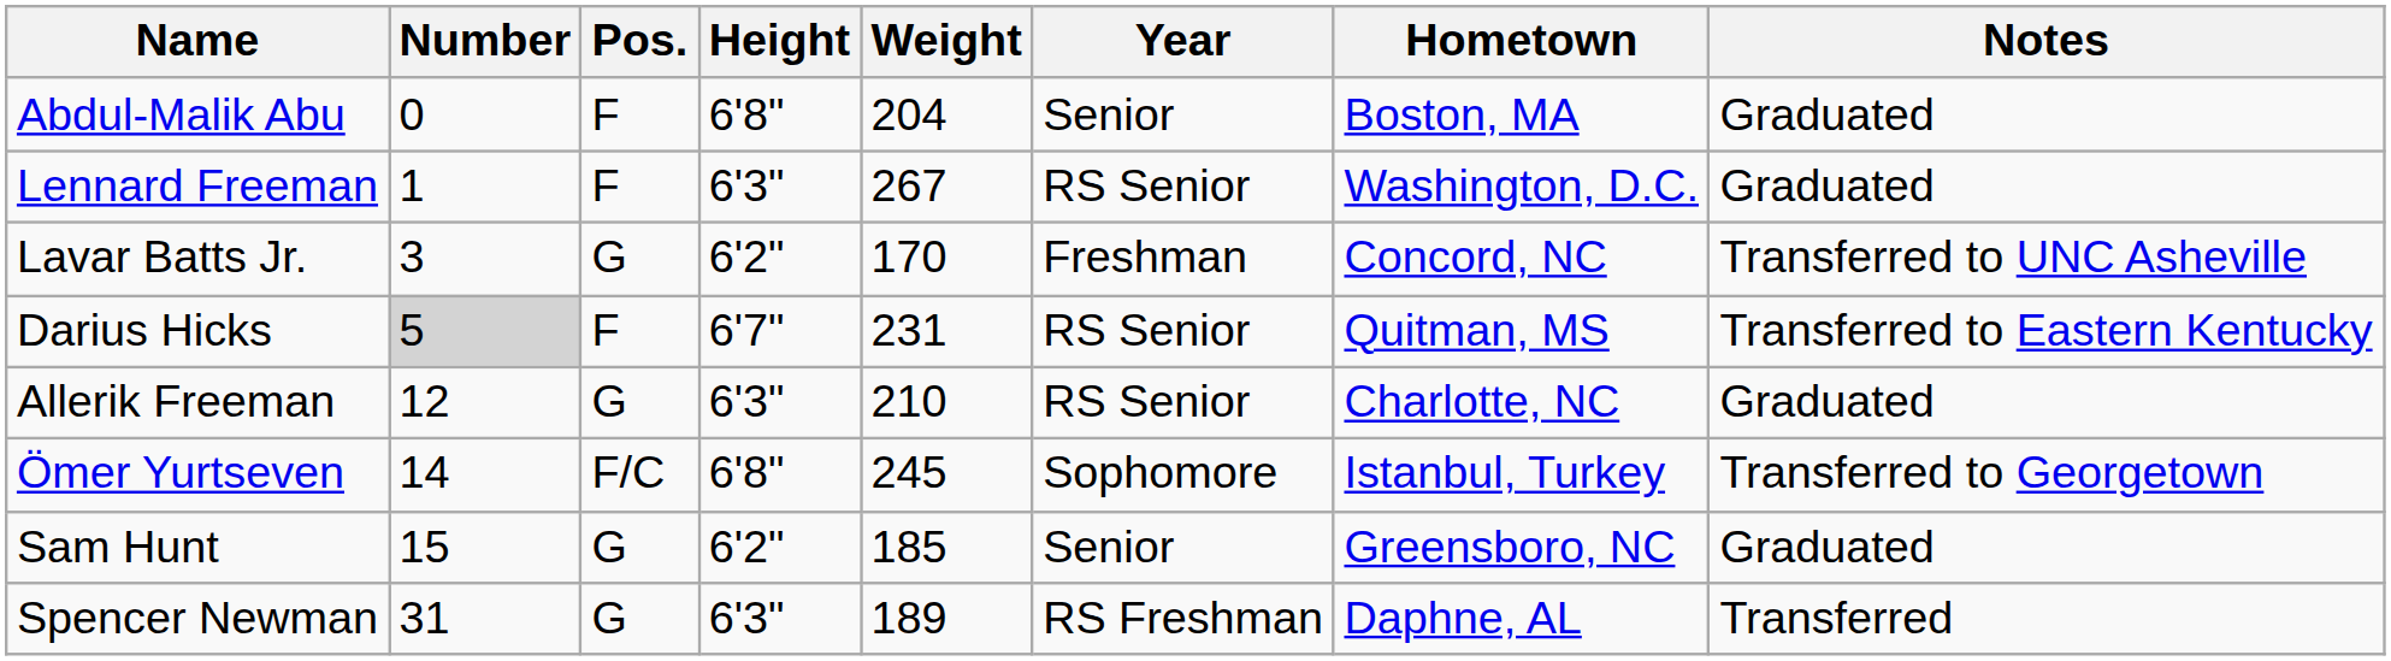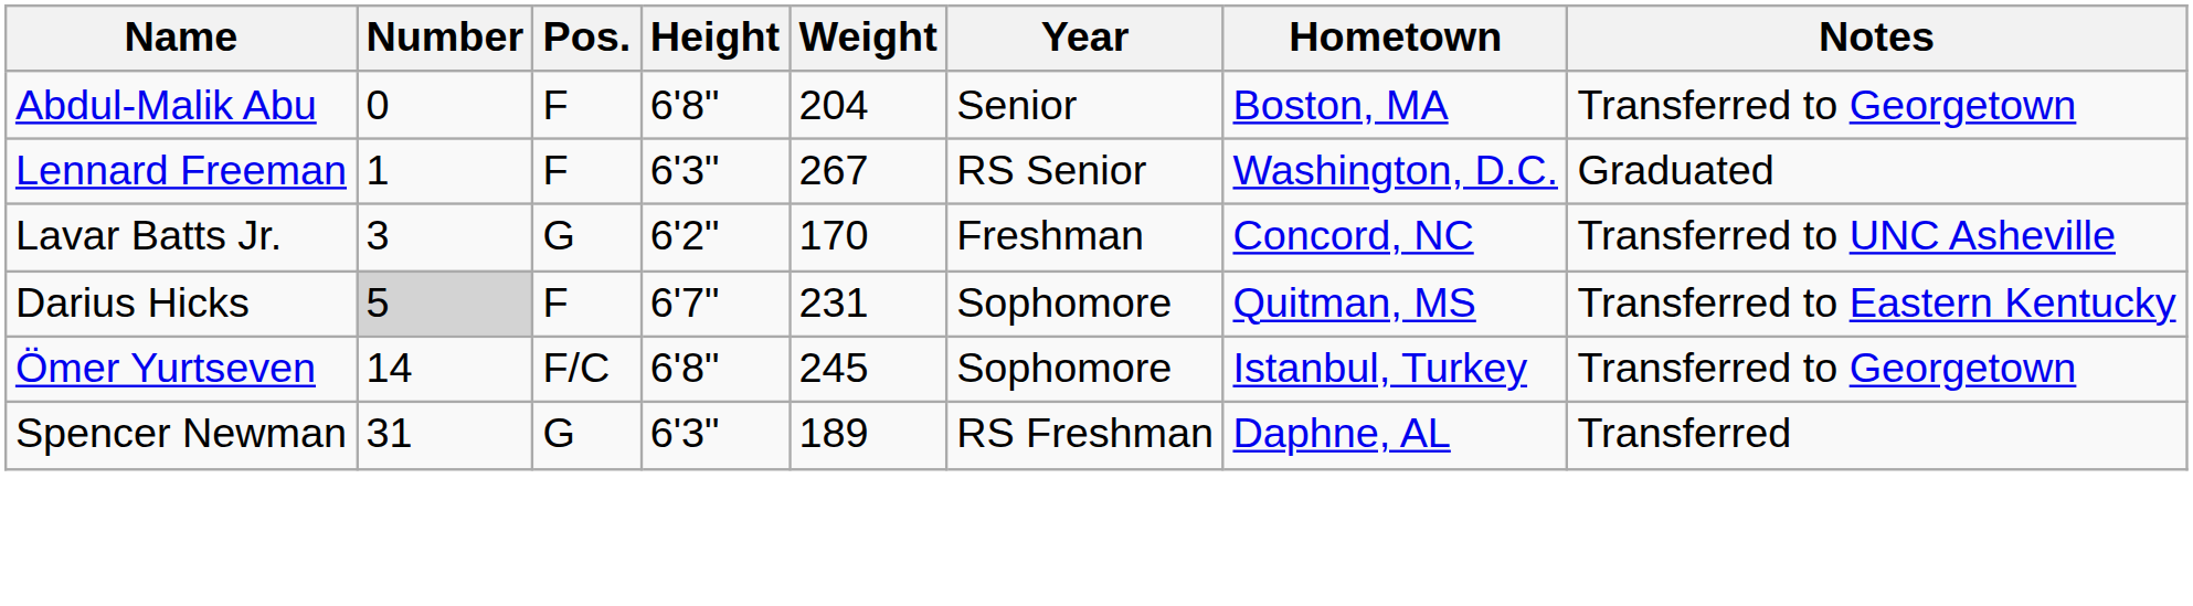Abdul-Malik Abu | Notes: Graduated -> Transferred to Georgetown
Darius Hicks | Year: RS Senior -> Sophomore
- row: Allerik Freeman | 12 | G | 6'3" | 210 | RS Senior | Charlotte, NC | Graduated
- row: Sam Hunt | 15 | G | 6'2" | 185 | Senior | Greensboro, NC | Graduated
